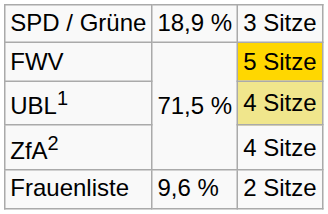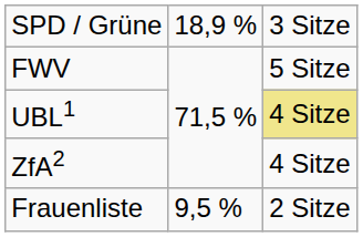FWV | column 3: gold background -> no background
Frauenliste | column 2: 9,6 % -> 9,5 %
